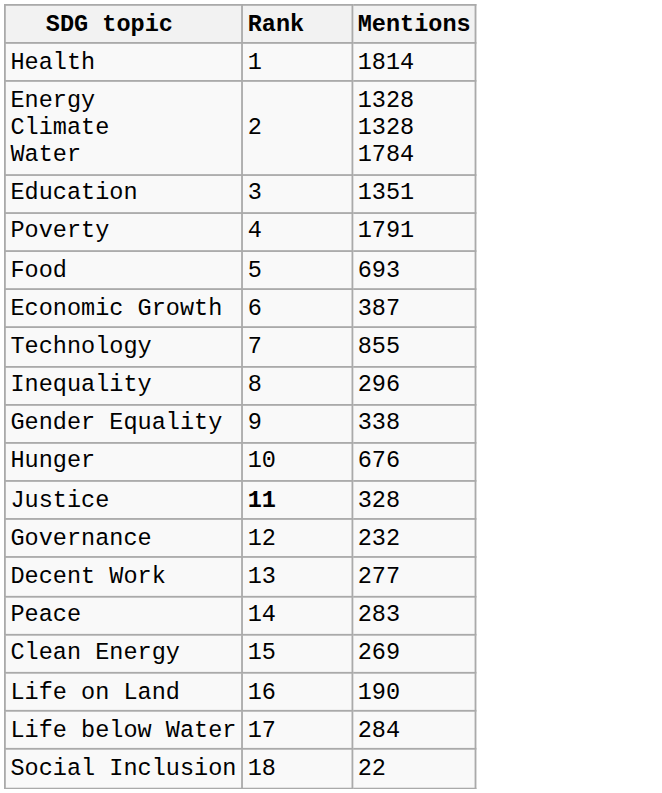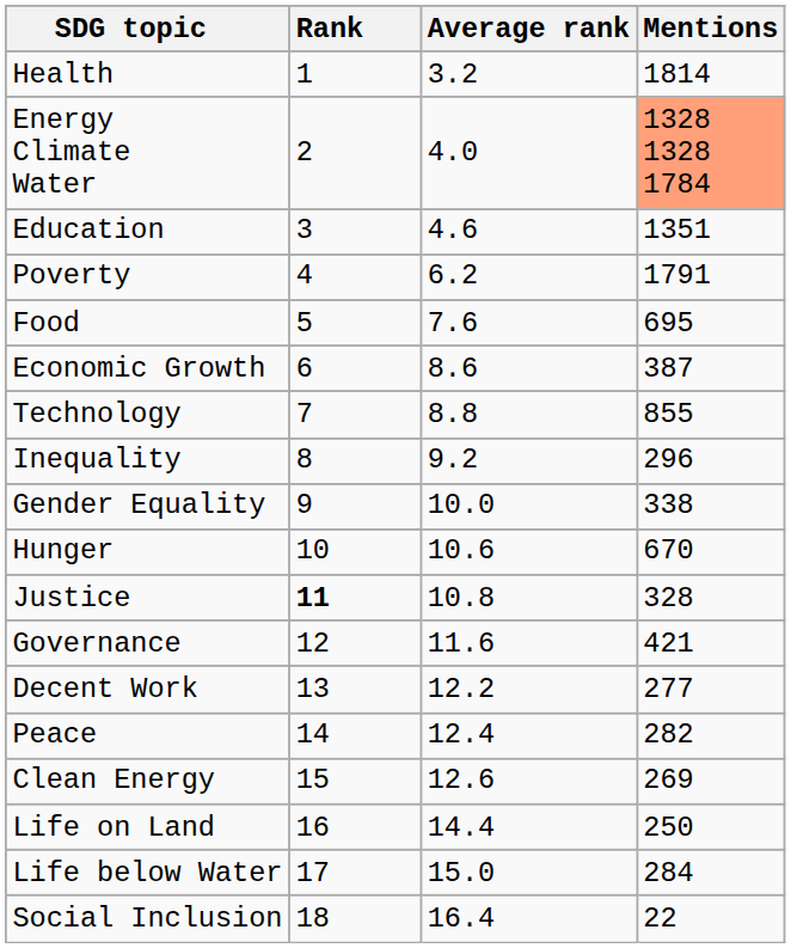+ column: Average rank | 3.2 | 4.0 | 4.6 | 6.2 | 7.6 | 8.6 | 8.8 | 9.2 | 10.0 | 10.6 | 10.8 | 11.6 | 12.2 | 12.4 | 12.6 | 14.4 | 15.0 | 16.4
Energy Climate Water | Mentions: no background -> lightsalmon background
Food | Mentions: 693 -> 695
Hunger | Mentions: 676 -> 670
Governance | Mentions: 232 -> 421
Peace | Mentions: 283 -> 282
Life on Land | Mentions: 190 -> 250
